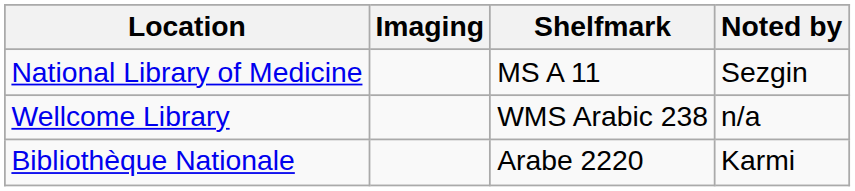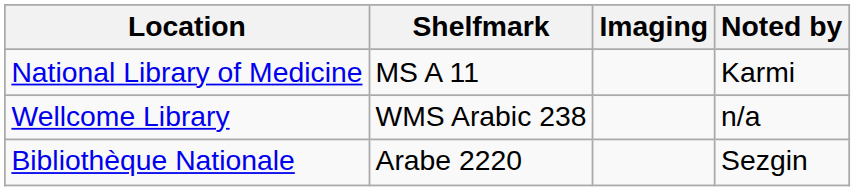columns swapped: Shelfmark <-> Imaging
National Library of Medicine | Noted by: Sezgin -> Karmi
Bibliothèque Nationale | Noted by: Karmi -> Sezgin
